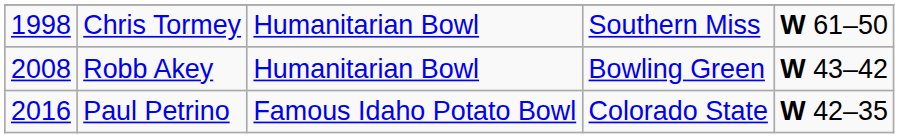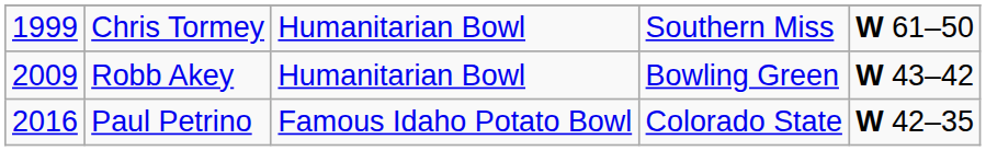Chris Tormey | column 1: 1998 -> 1999
Robb Akey | column 1: 2008 -> 2009
